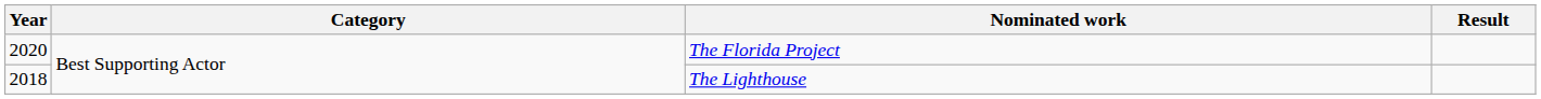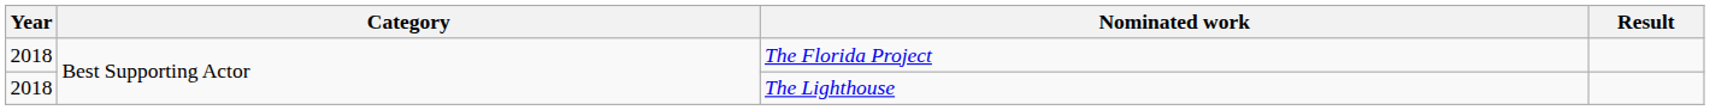The Florida Project | Year: 2020 -> 2018
